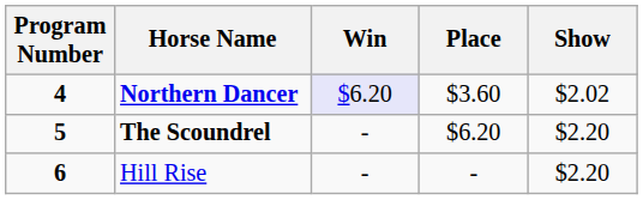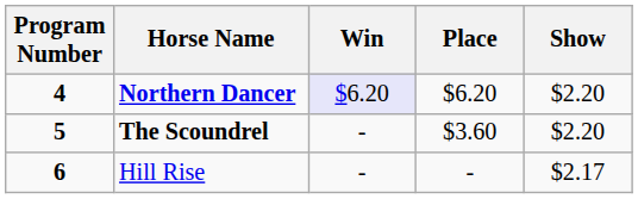Northern Dancer | Place: $3.60 -> $6.20
Northern Dancer | Show: $2.02 -> $2.20
The Scoundrel | Place: $6.20 -> $3.60
Hill Rise | Show: $2.20 -> $2.17
